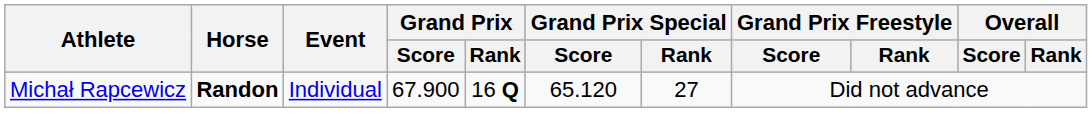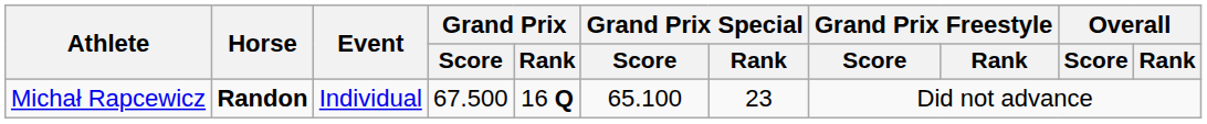Michał Rapcewicz | Grand Prix / Score: 67.900 -> 67.500
Michał Rapcewicz | Grand Prix Special / Score: 65.120 -> 65.100
Michał Rapcewicz | Grand Prix Special / Rank: 27 -> 23
